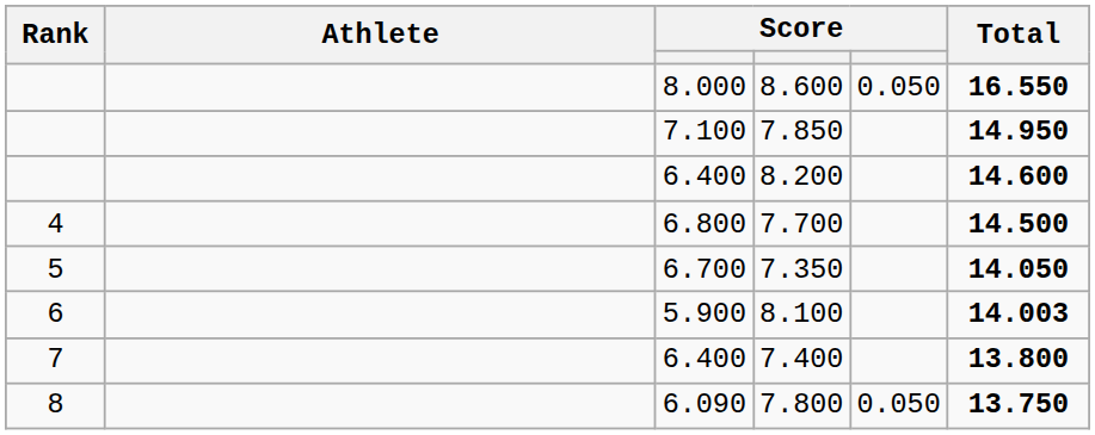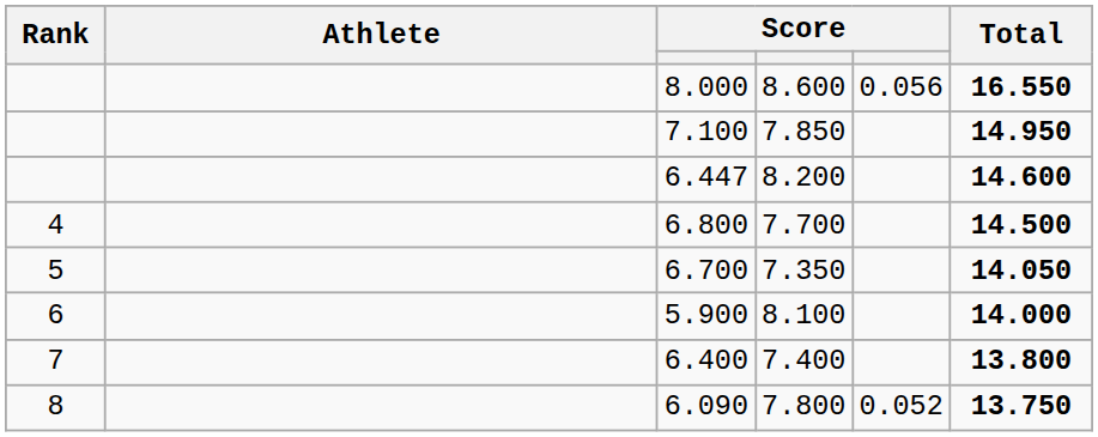8.600 | column 5: 0.050 -> 0.056
8.200 | column 3: 6.400 -> 6.447
8.100 | Total: 14.003 -> 14.000
7.800 | column 5: 0.050 -> 0.052
